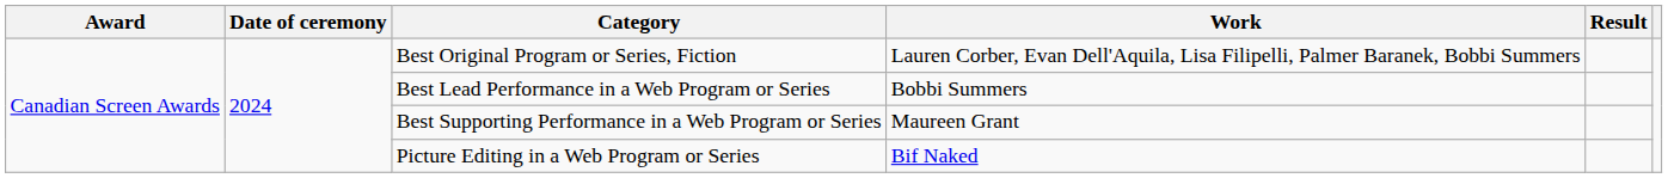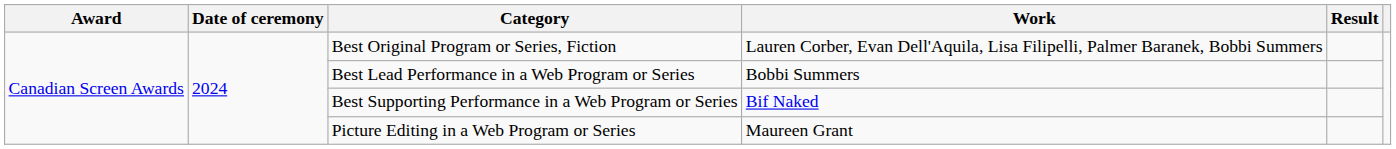Best Supporting Performance in a Web Program or Series | Work: Maureen Grant -> Bif Naked
Picture Editing in a Web Program or Series | Work: Bif Naked -> Maureen Grant
